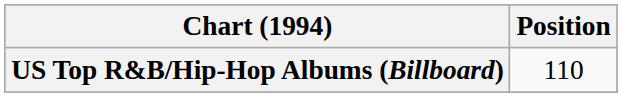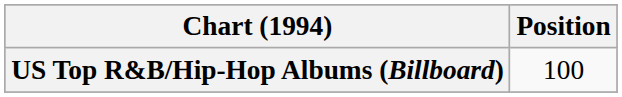US Top R&B/Hip-Hop Albums (Billboard) | Position: 110 -> 100
